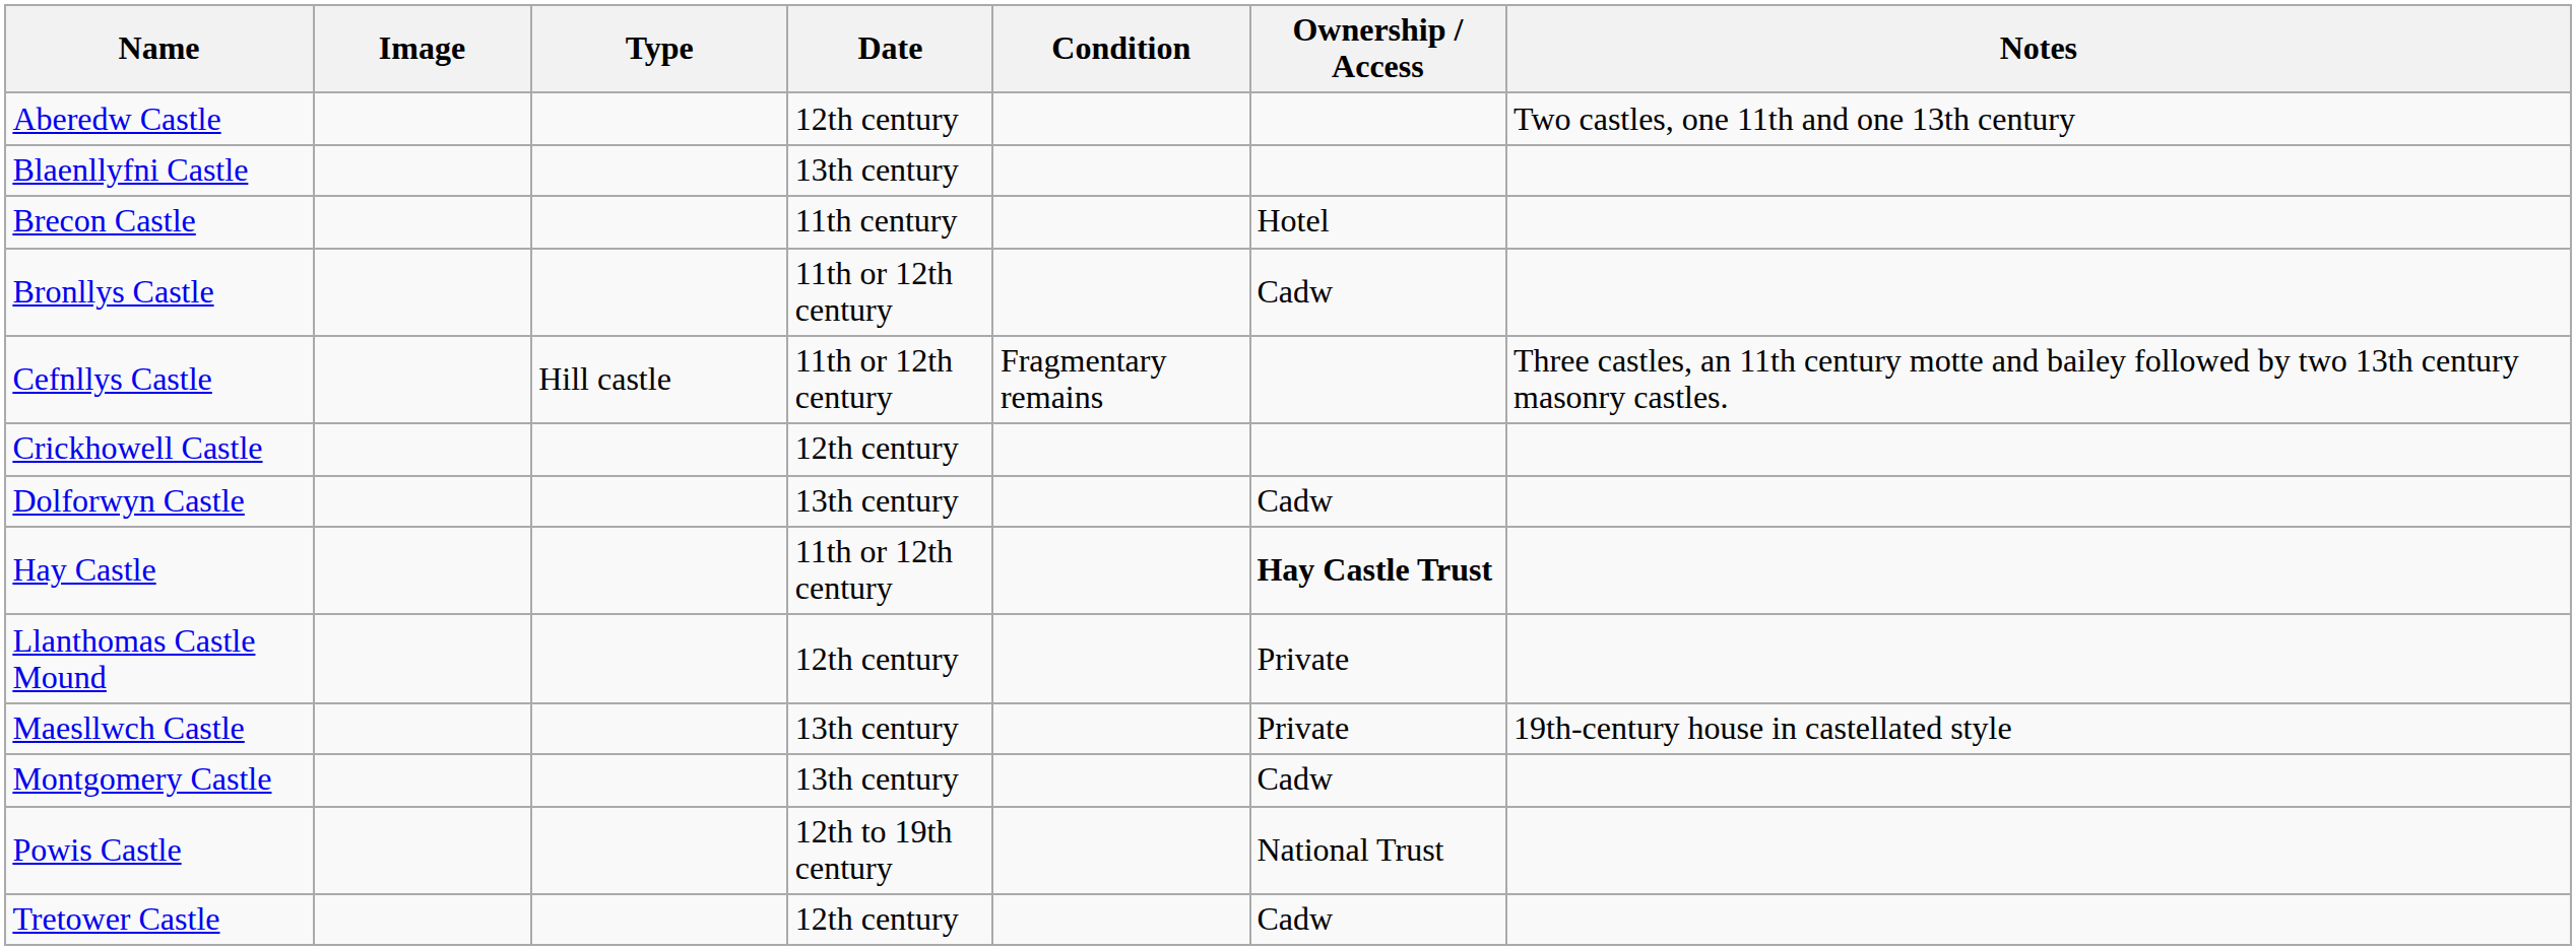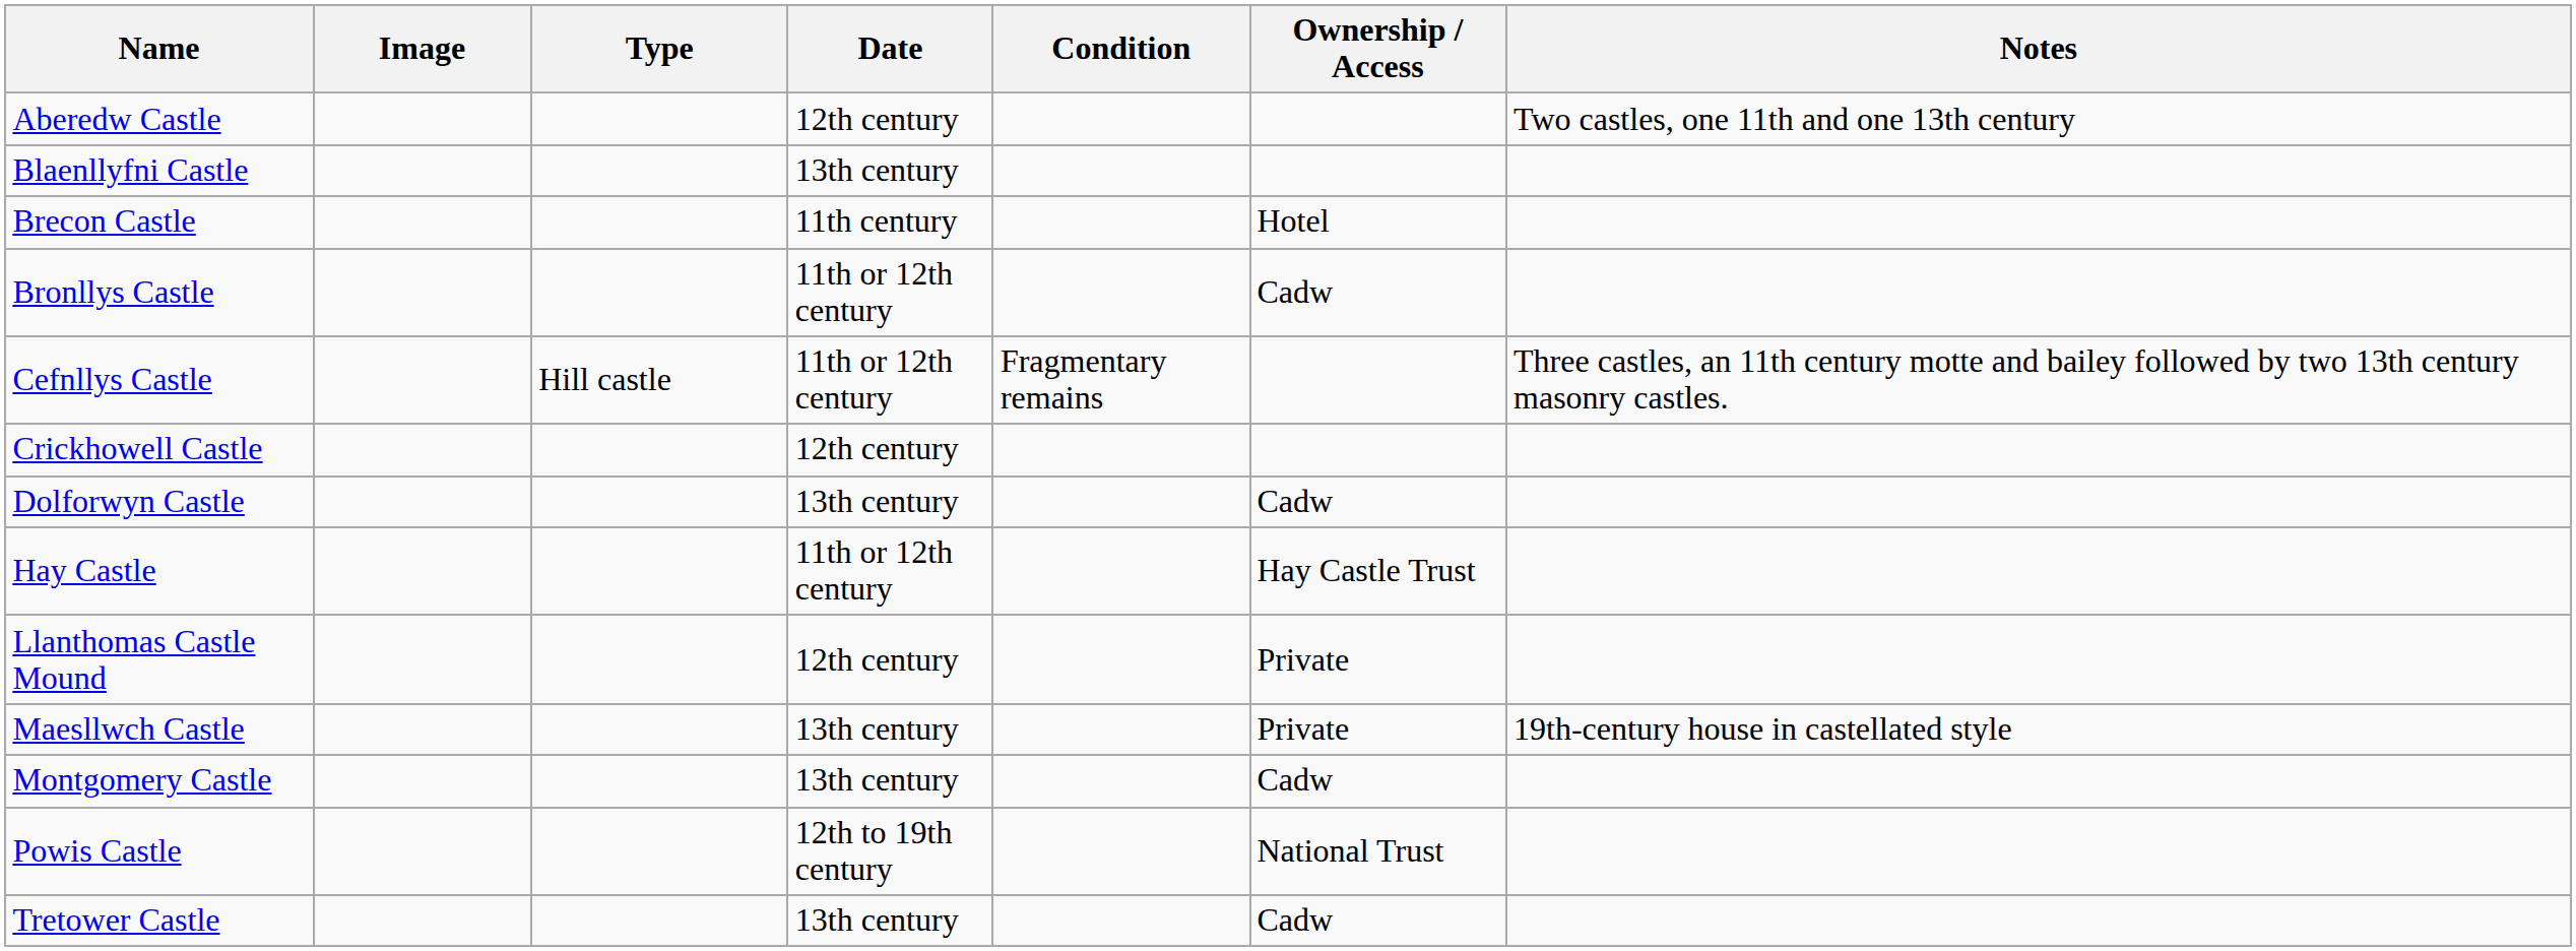Hay Castle | Ownership / Access: bold -> normal
Tretower Castle | Date: 12th century -> 13th century
